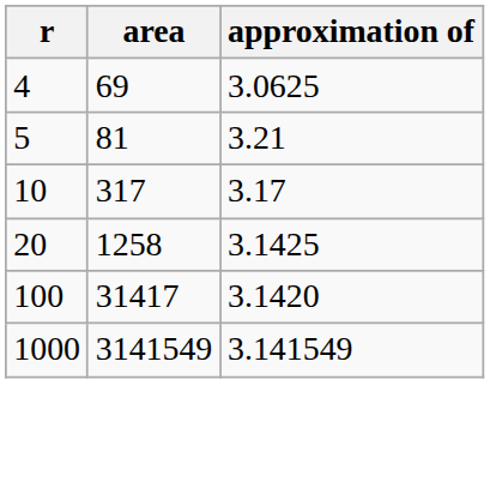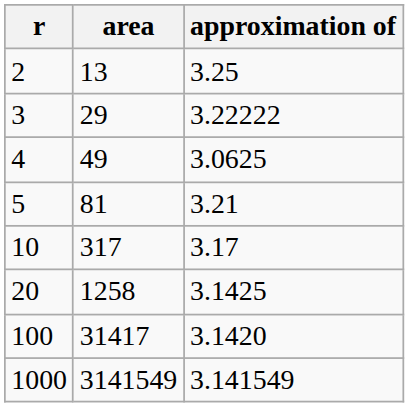+ row: 2 | 13 | 3.25
+ row: 3 | 29 | 3.22222
4 | area: 69 -> 49
